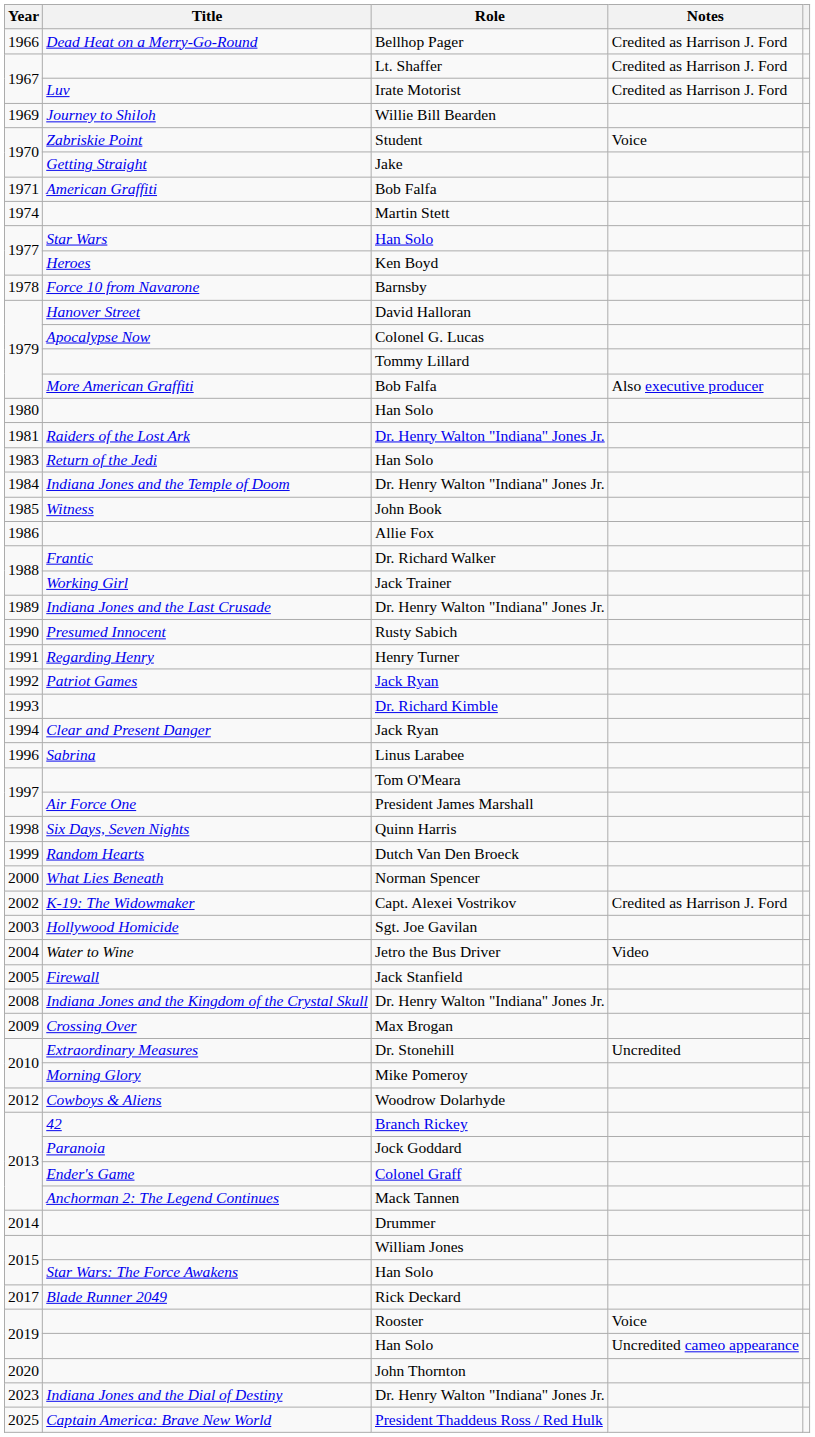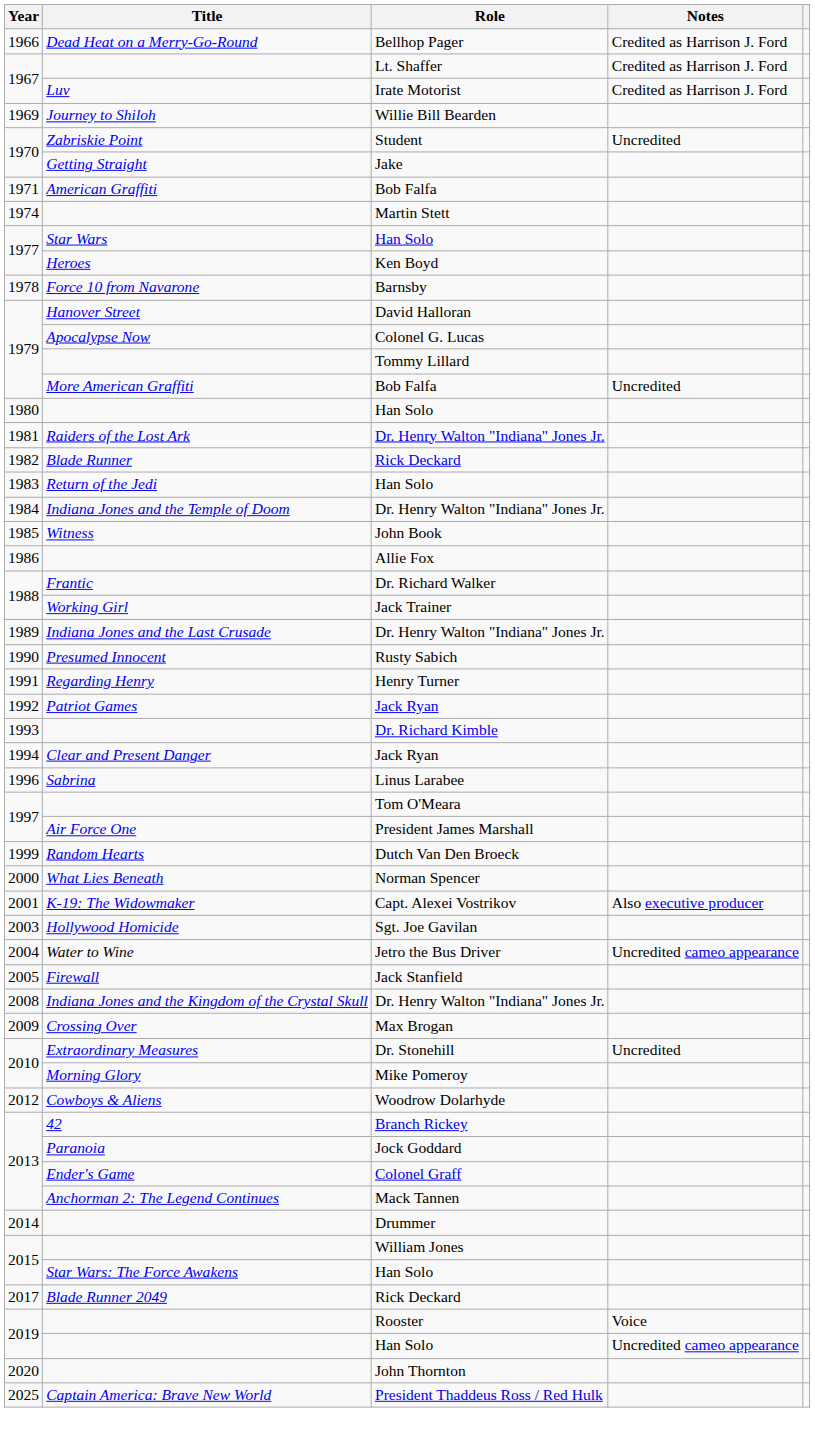Zabriskie Point | Notes: Voice -> Uncredited
More American Graffiti | Notes: Also executive producer -> Uncredited
+ row: 1982 | Blade Runner | Rick Deckard
- row: 1998 | Six Days, Seven Nights | Quinn Harris
K-19: The Widowmaker | Year: 2002 -> 2001
K-19: The Widowmaker | Notes: Credited as Harrison J. Ford -> Also executive producer
Water to Wine | Notes: Video -> Uncredited cameo appearance
- row: 2023 | Indiana Jones and the Dial of Destiny | Dr. Henry Walton "Indiana" Jones Jr.
